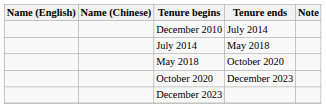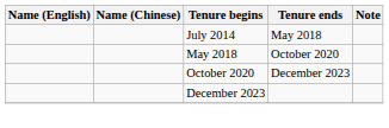- row: December 2010 | July 2014
